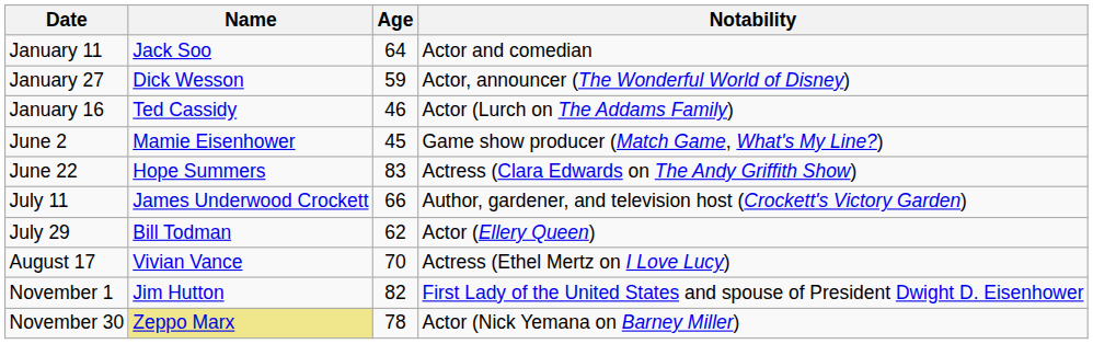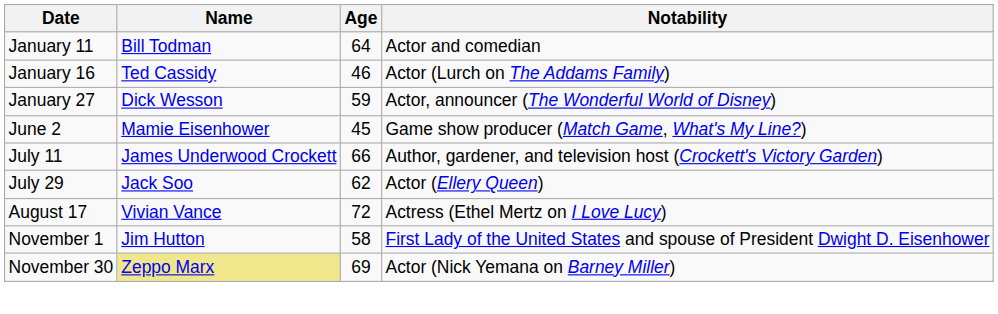January 11 | Name: Jack Soo -> Bill Todman
rows swapped: January 16 <-> January 27
- row: June 22 | Hope Summers | 83 | Actress (Clara Edwards on The Andy Griffith Show)
July 29 | Name: Bill Todman -> Jack Soo
August 17 | Age: 70 -> 72
November 1 | Age: 82 -> 58
November 30 | Age: 78 -> 69
